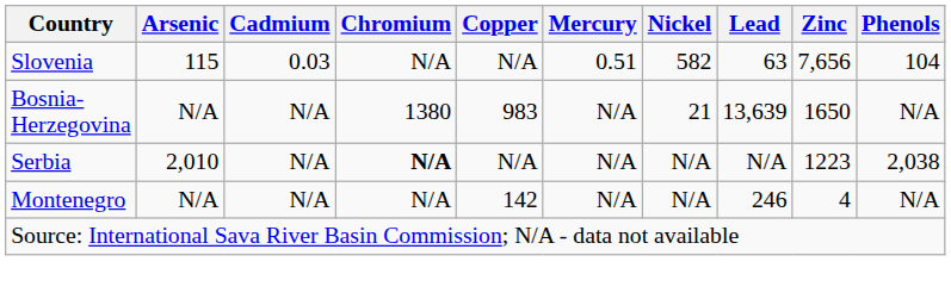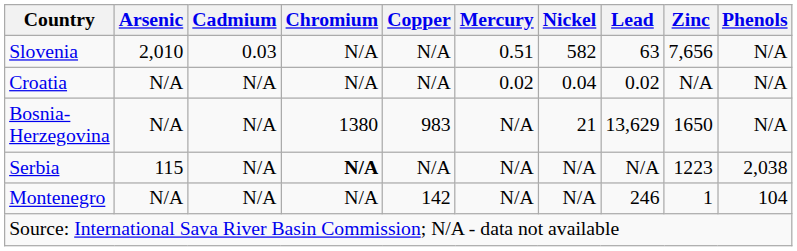Slovenia | Arsenic: 115 -> 2,010
Slovenia | Phenols: 104 -> N/A
+ row: Croatia | N/A | N/A | N/A | N/A | 0.02 | 0.04 | 0.02 | N/A | N/A
Bosnia-Herzegovina | Lead: 13,639 -> 13,629
Serbia | Arsenic: 2,010 -> 115
Montenegro | Zinc: 4 -> 1
Montenegro | Phenols: N/A -> 104
